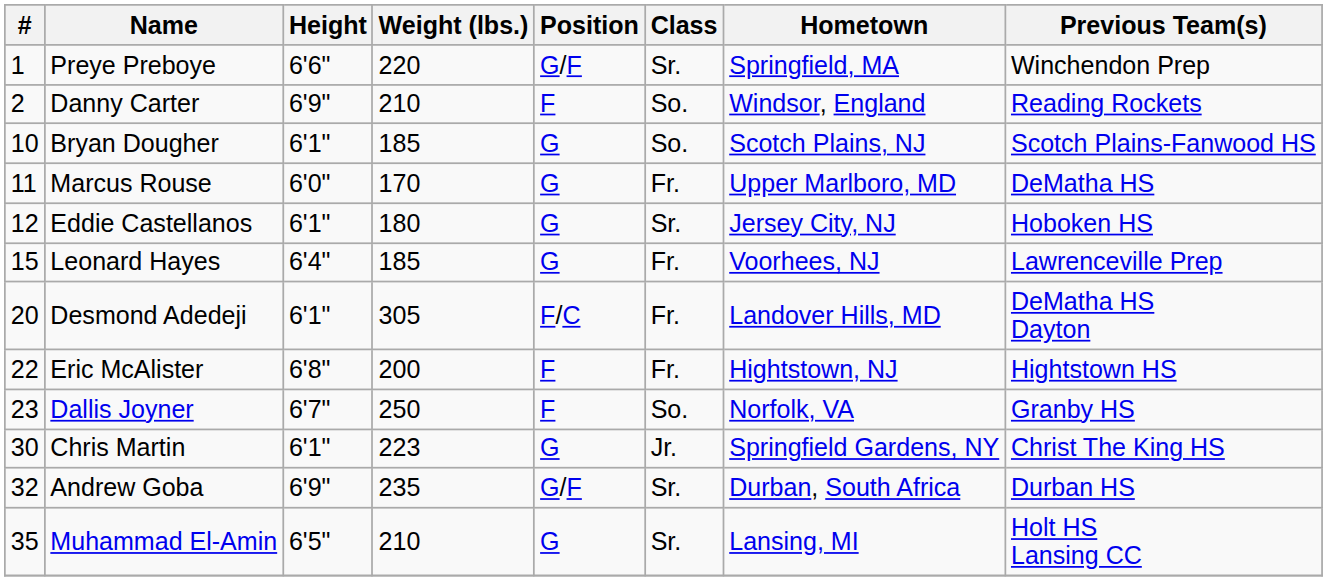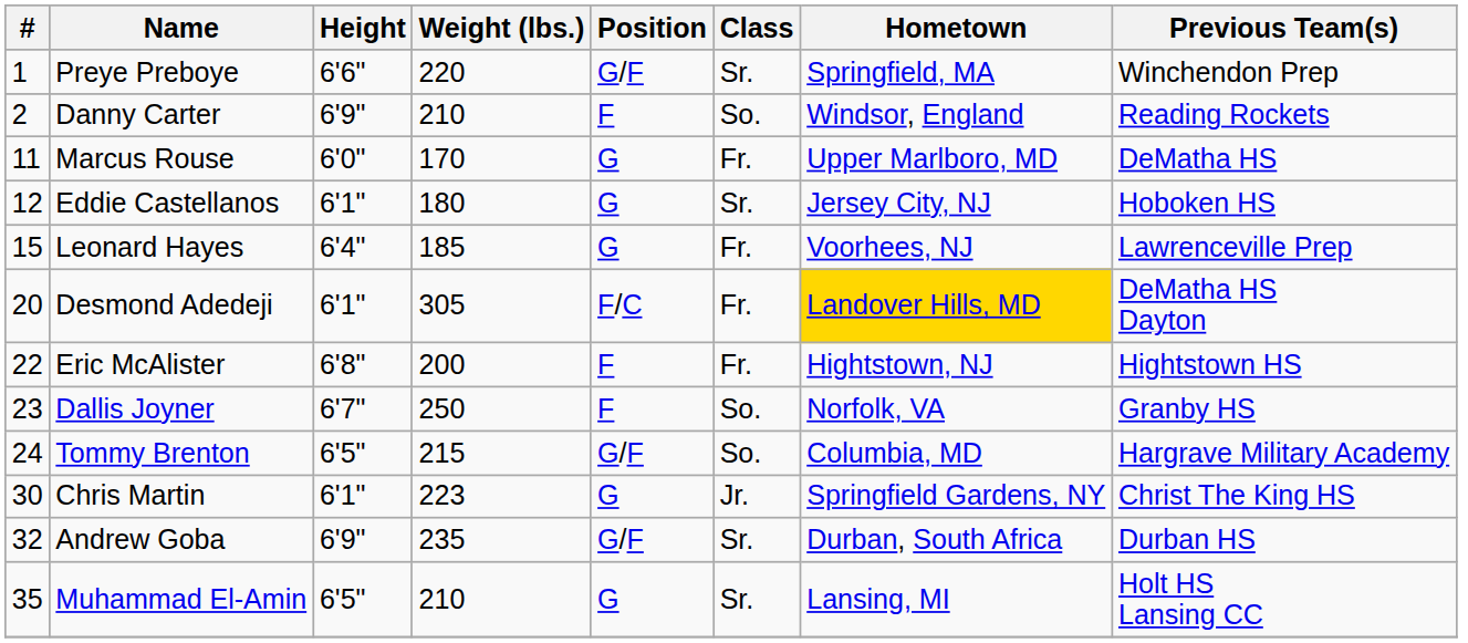- row: 10 | Bryan Dougher | 6'1" | 185 | G | So. | Scotch Plains, NJ | Scotch Plains-Fanwood HS
Desmond Adedeji | Hometown: no background -> gold background
+ row: 24 | Tommy Brenton | 6'5" | 215 | G/F | So. | Columbia, MD | Hargrave Military Academy
